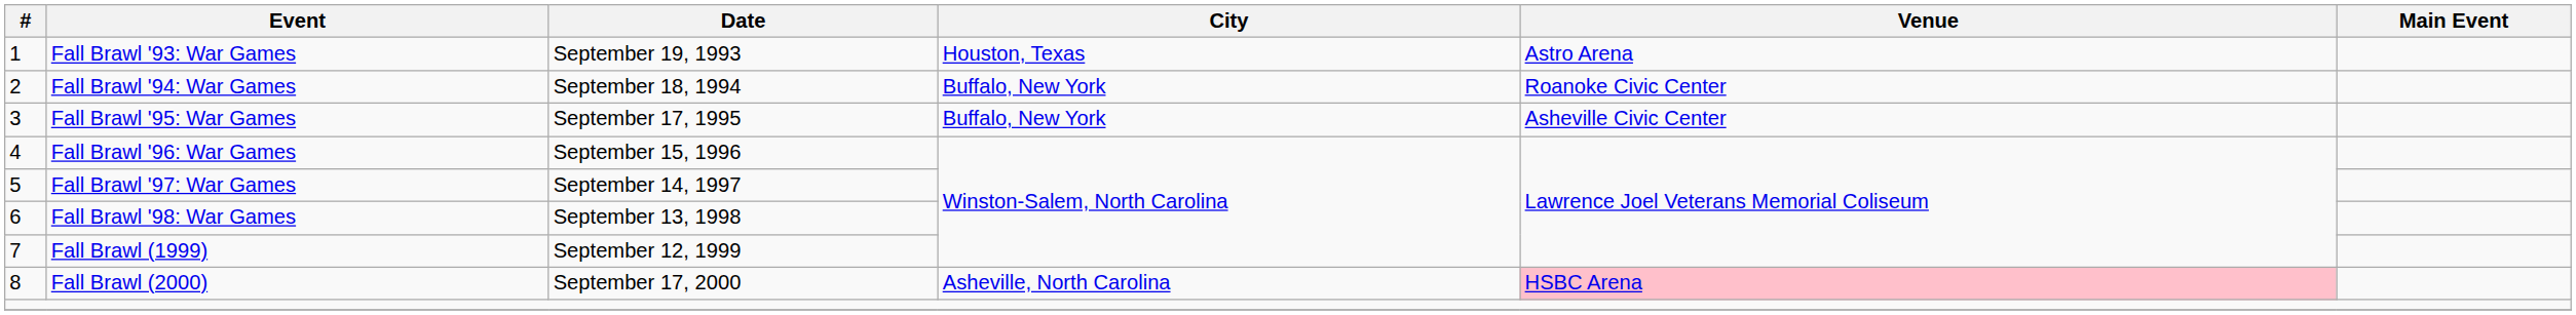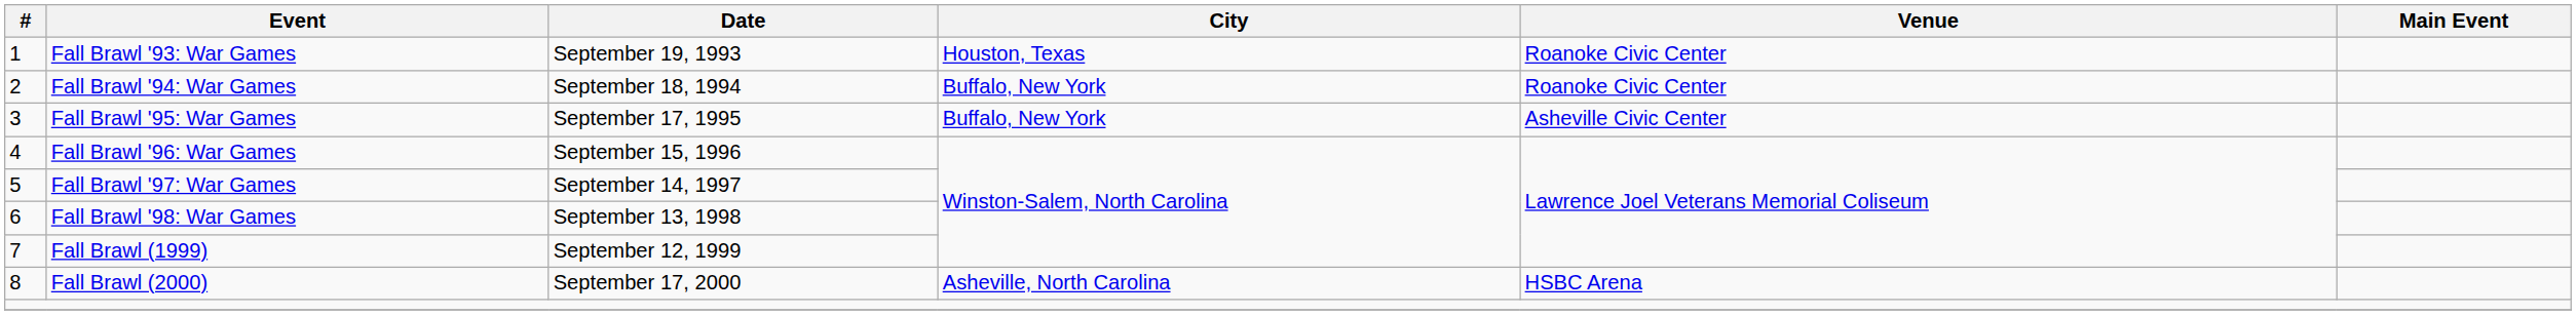Fall Brawl '93: War Games | Venue: Astro Arena -> Roanoke Civic Center
Fall Brawl (2000) | Venue: pink background -> no background
